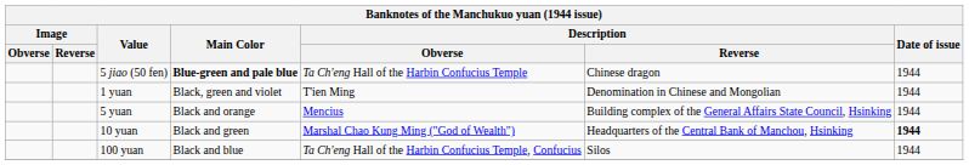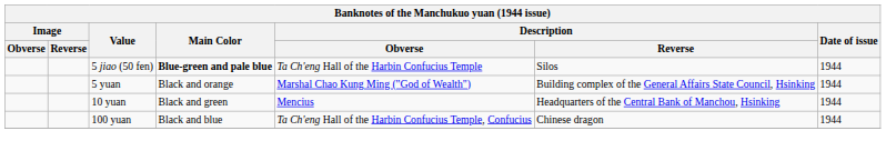5 jiao (50 fen) | Description / Reverse: Chinese dragon -> Silos
- row: 1 yuan | Black, green and violet | T'ien Ming | Denomination in Chinese and Mongolian | 1944
5 yuan | Description / Obverse: Mencius -> Marshal Chao Kung Ming ("God of Wealth")
10 yuan | Description / Obverse: Marshal Chao Kung Ming ("God of Wealth") -> Mencius
10 yuan | Date of issue: bold -> normal
100 yuan | Description / Reverse: Silos -> Chinese dragon
